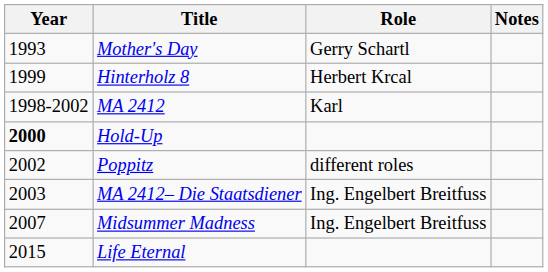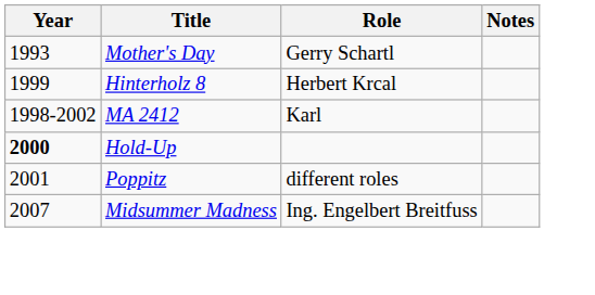Poppitz | Year: 2002 -> 2001
- row: 2003 | MA 2412– Die Staatsdiener | Ing. Engelbert Breitfuss
- row: 2015 | Life Eternal
